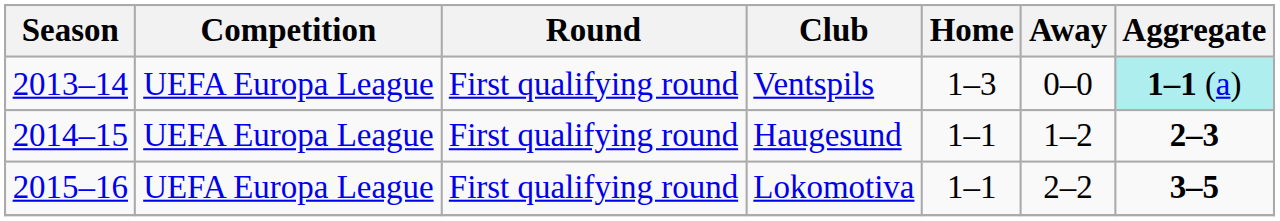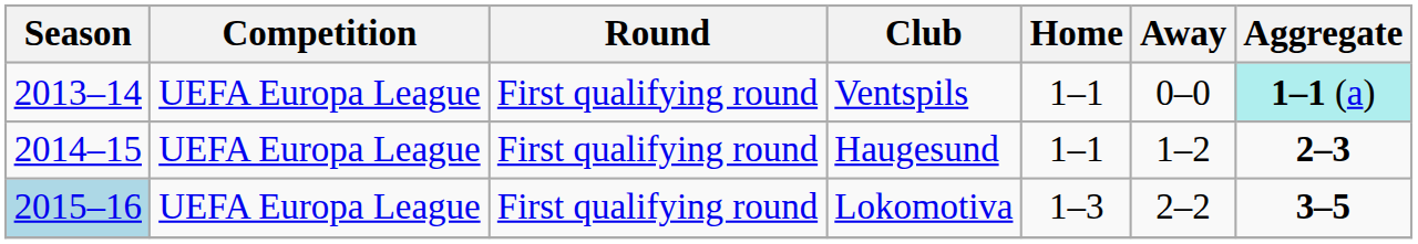Ventspils | Home: 1–3 -> 1–1
Lokomotiva | Season: no background -> lightblue background
Lokomotiva | Home: 1–1 -> 1–3
